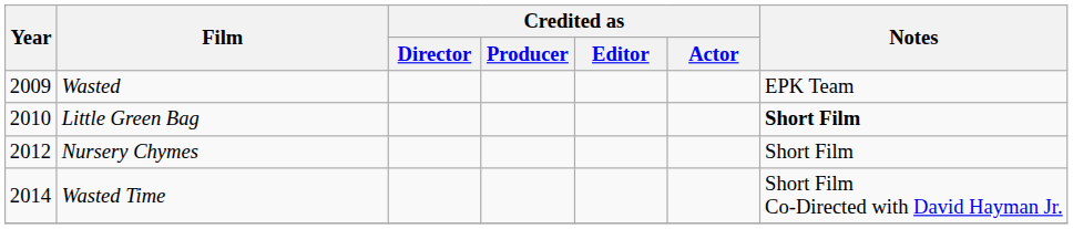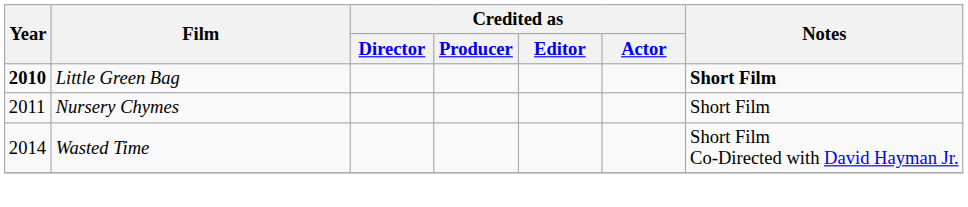- row: 2009 | Wasted | EPK Team
Little Green Bag | Year: normal -> bold
Nursery Chymes | Year: 2012 -> 2011
